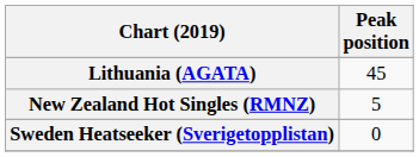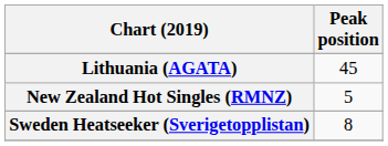Sweden Heatseeker (Sverigetopplistan) | Peak position: 0 -> 8
